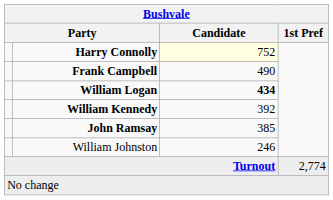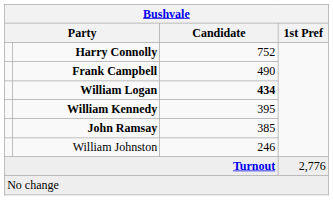Harry Connolly | Candidate: lightyellow background -> no background
William Kennedy | Candidate: 392 -> 395
Turnout | 1st Pref: 2,774 -> 2,776
